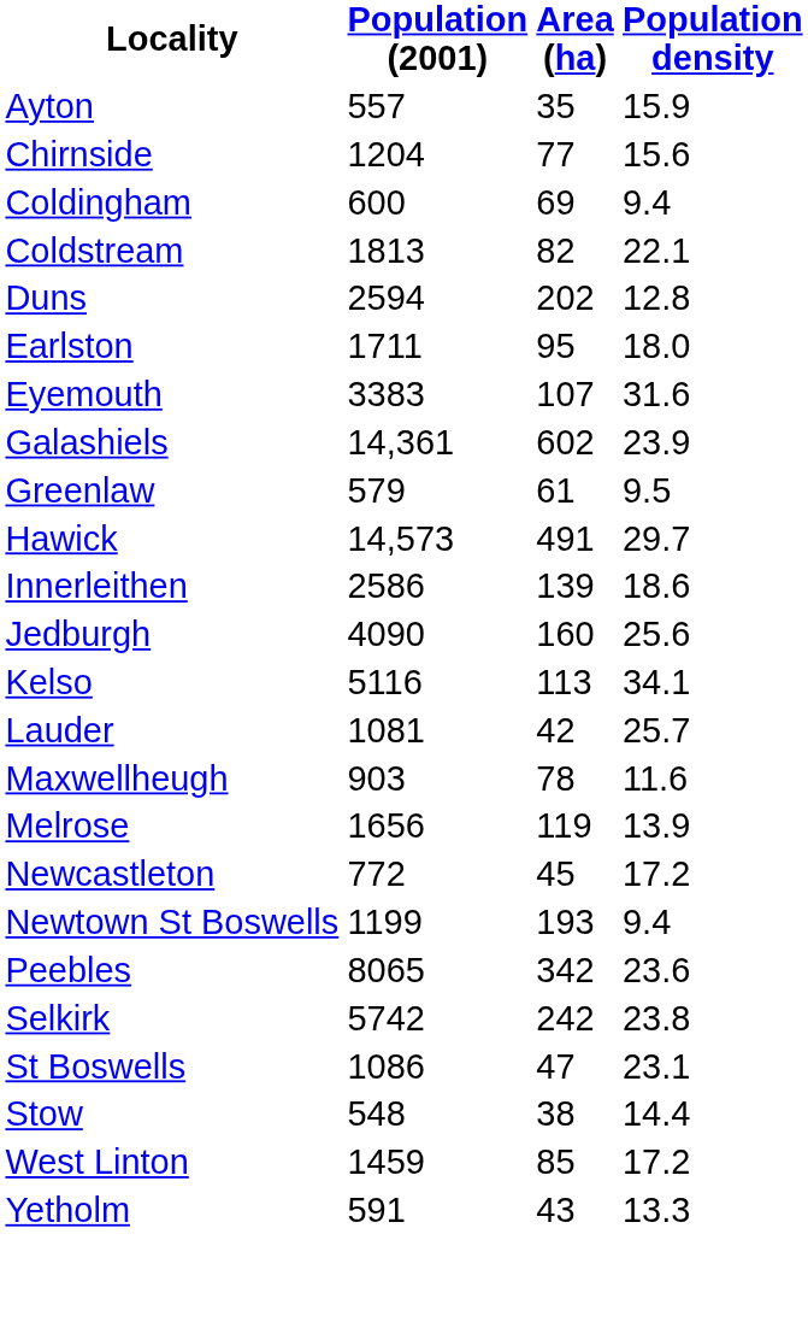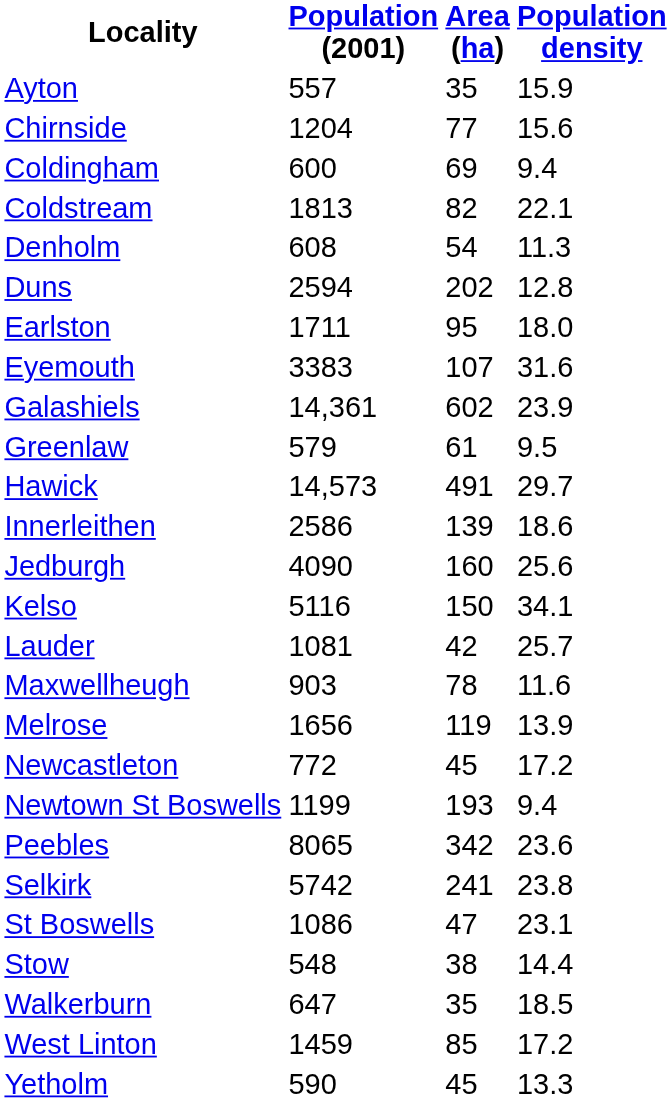+ row: Denholm | 608 | 54 | 11.3
Kelso | Area (ha): 113 -> 150
Selkirk | Area (ha): 242 -> 241
+ row: Walkerburn | 647 | 35 | 18.5
Yetholm | Population (2001): 591 -> 590
Yetholm | Area (ha): 43 -> 45
